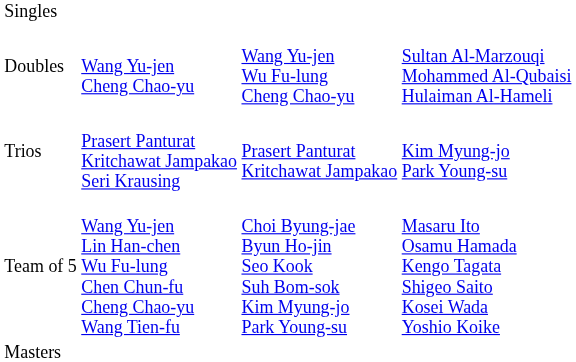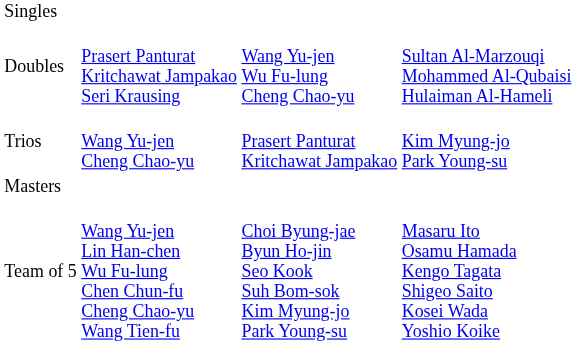Doubles | column 2: Wang Yu-jen Cheng Chao-yu -> Prasert Panturat Kritchawat Jampakao Seri Krausing
Trios | column 2: Prasert Panturat Kritchawat Jampakao Seri Krausing -> Wang Yu-jen Cheng Chao-yu
rows swapped: Team of 5 <-> Masters
